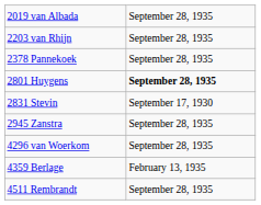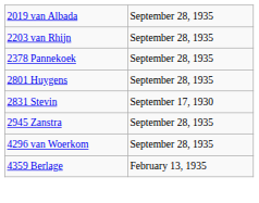2801 Huygens | column 2: bold -> normal
- row: 4511 Rembrandt | September 28, 1935
